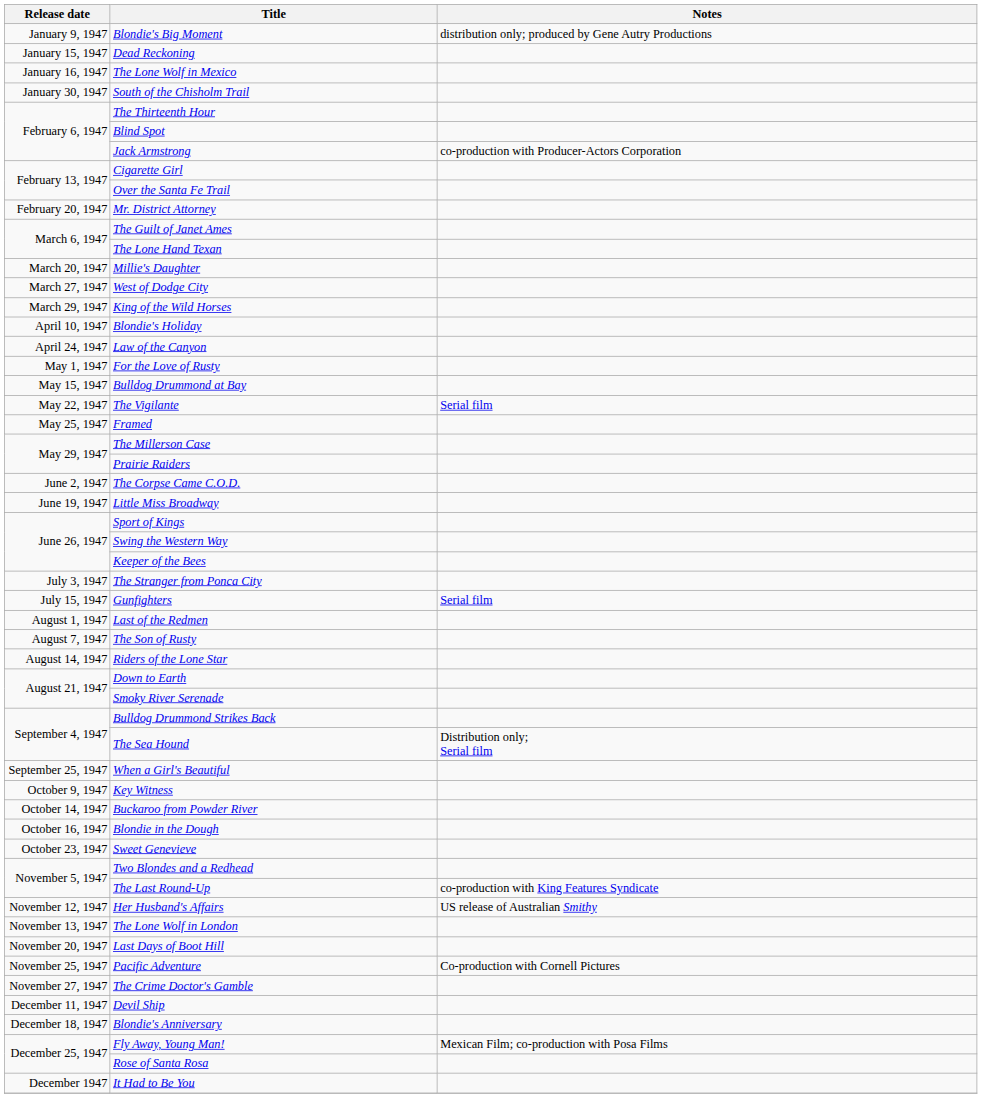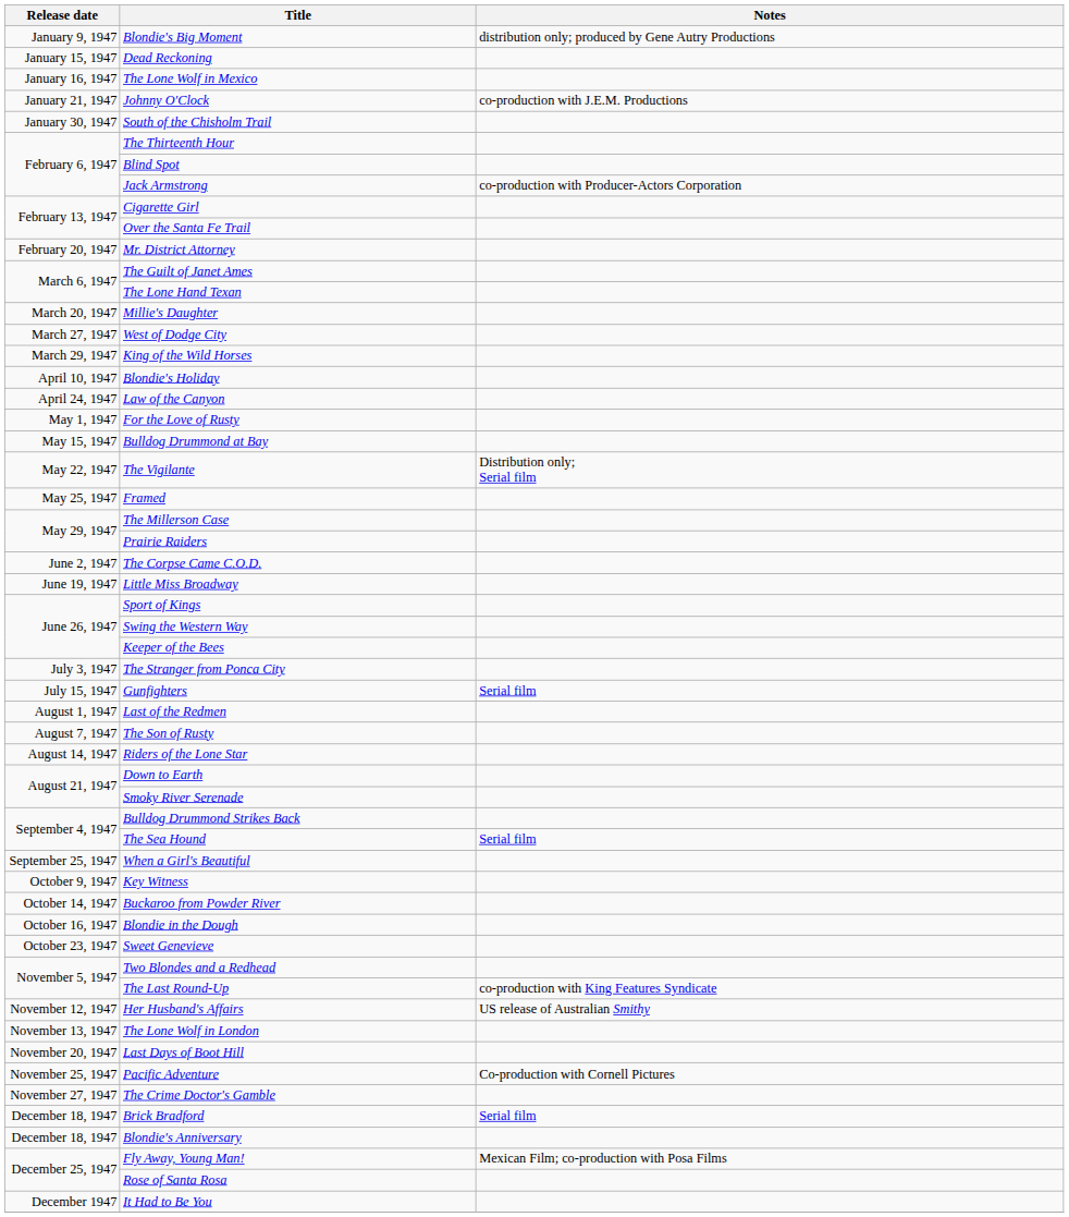+ row: January 21, 1947 | Johnny O'Clock | co-production with J.E.M. Productions
The Vigilante | Notes: Serial film -> Distribution only; Serial film
The Sea Hound | Notes: Distribution only; Serial film -> Serial film
- row: December 11, 1947 | Devil Ship
+ row: December 18, 1947 | Brick Bradford | Serial film
